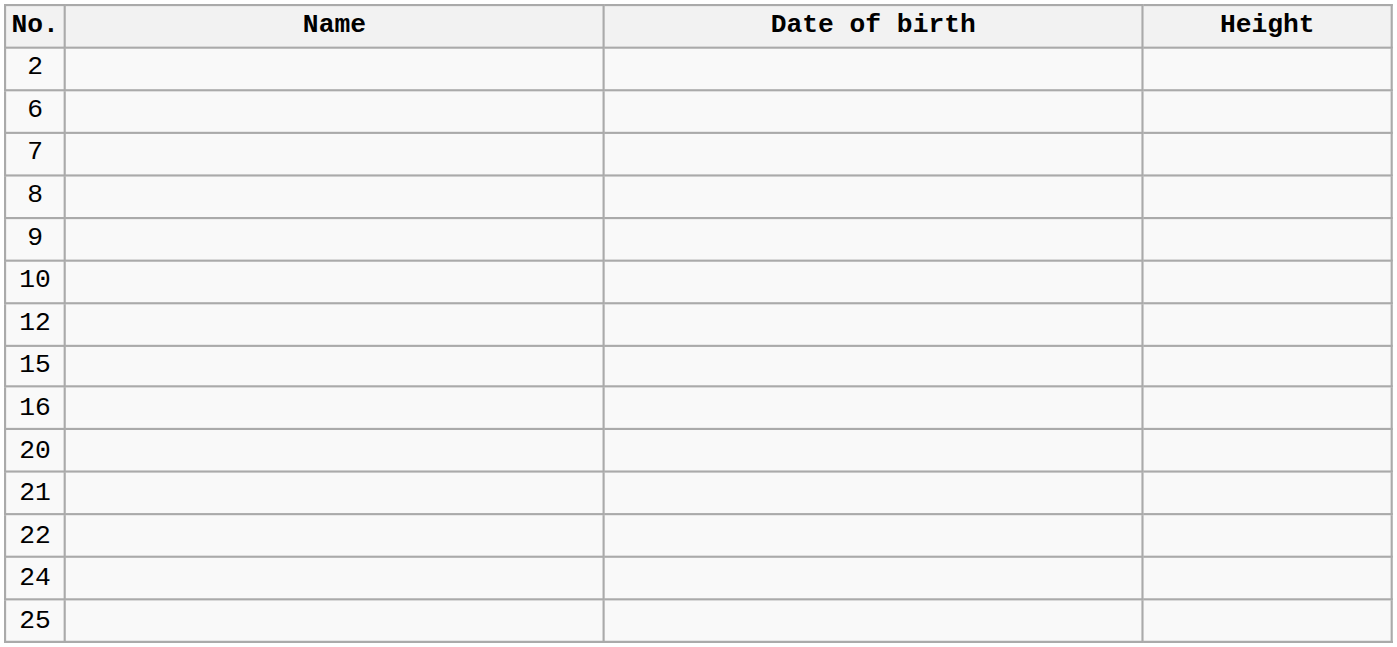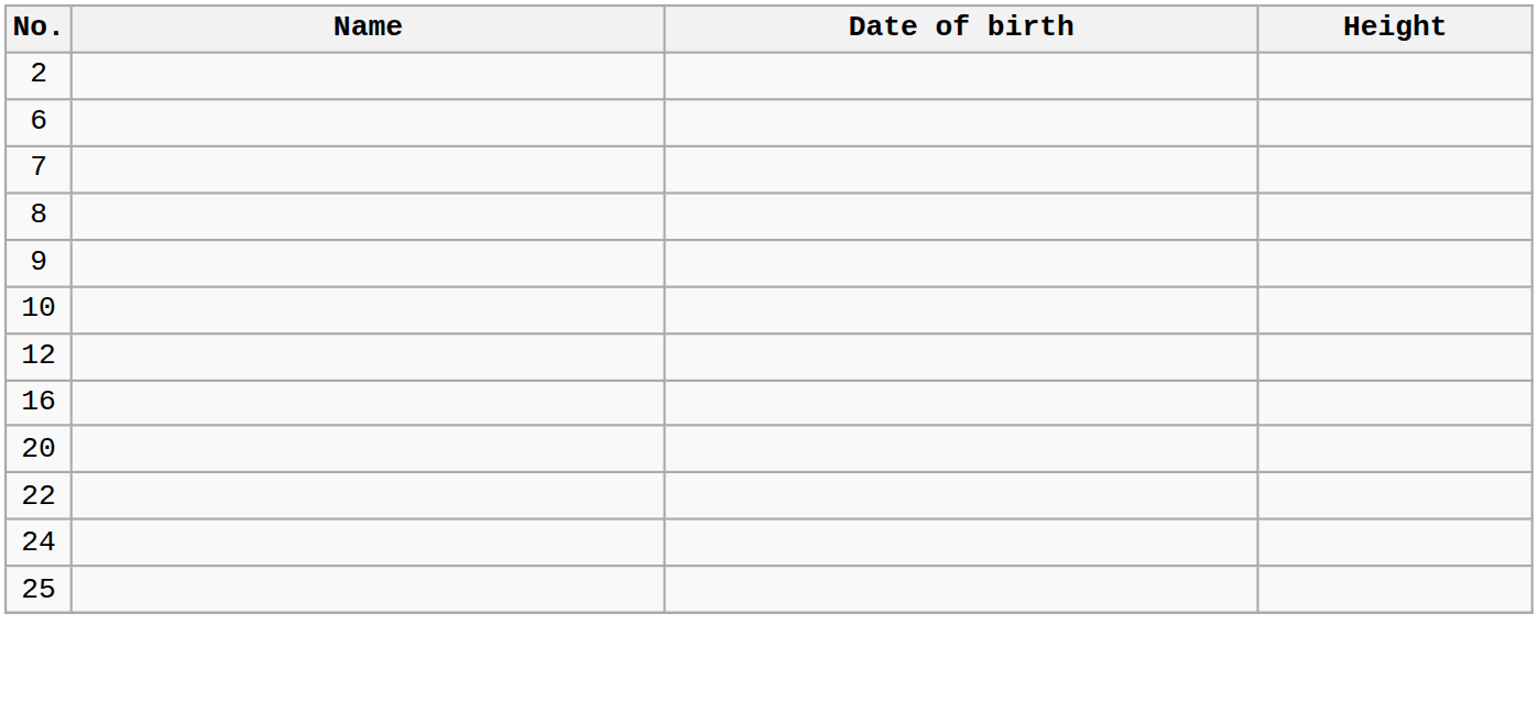- row: 15
- row: 21
